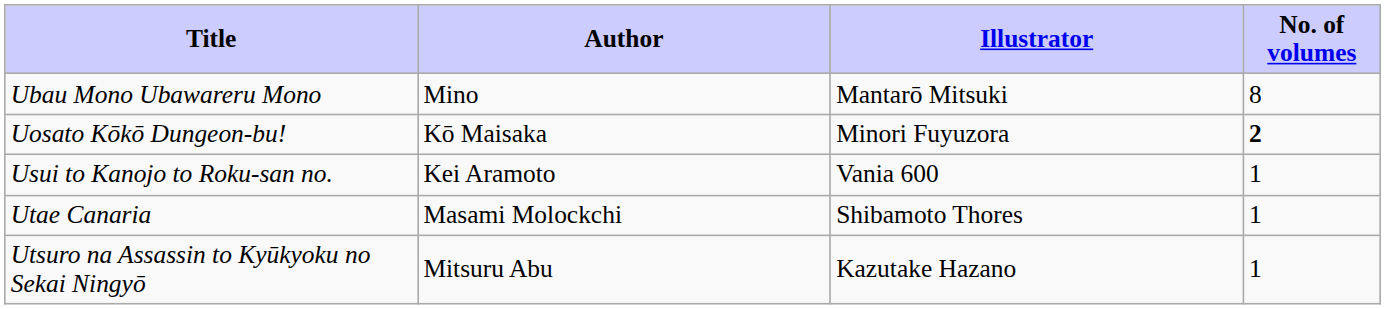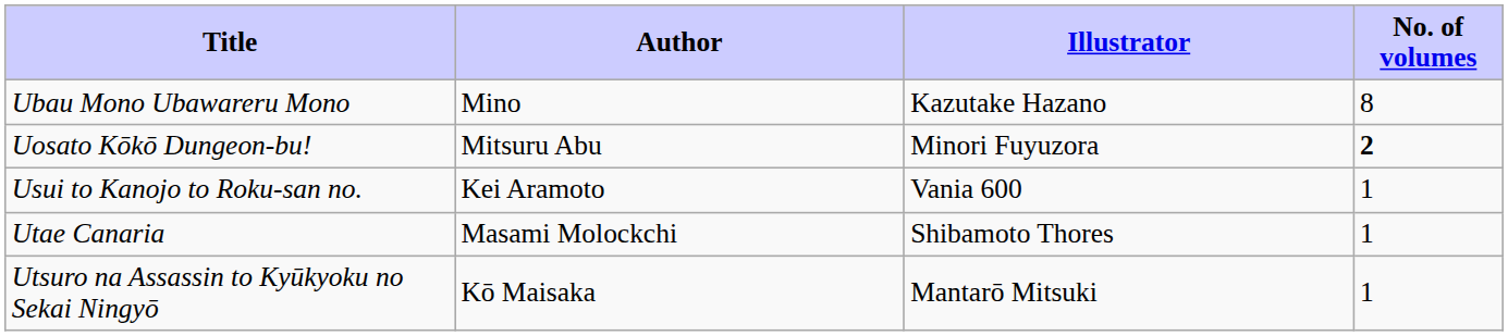Ubau Mono Ubawareru Mono | Illustrator: Mantarō Mitsuki -> Kazutake Hazano
Uosato Kōkō Dungeon-bu! | Author: Kō Maisaka -> Mitsuru Abu
Utsuro na Assassin to Kyūkyoku no Sekai Ningyō | Author: Mitsuru Abu -> Kō Maisaka
Utsuro na Assassin to Kyūkyoku no Sekai Ningyō | Illustrator: Kazutake Hazano -> Mantarō Mitsuki
